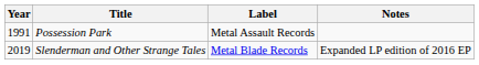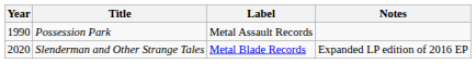Possession Park | Year: 1991 -> 1990
Slenderman and Other Strange Tales | Year: 2019 -> 2020
